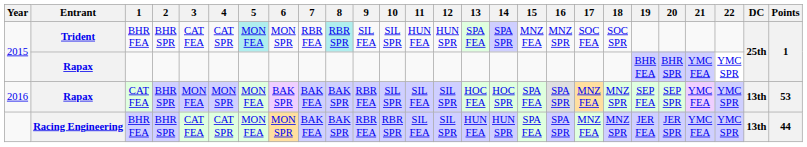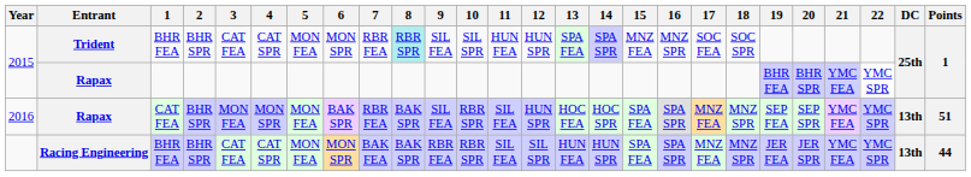2015 / Trident | 5: paleturquoise background -> no background
2016 | 7: BAK FEA -> RBR FEA
2016 | 9: RBR FEA -> SIL FEA
2016 | 10: SIL SPR -> RBR SPR
2016 | 12: SIL SPR -> HUN SPR
2016 | Points: 53 -> 51
